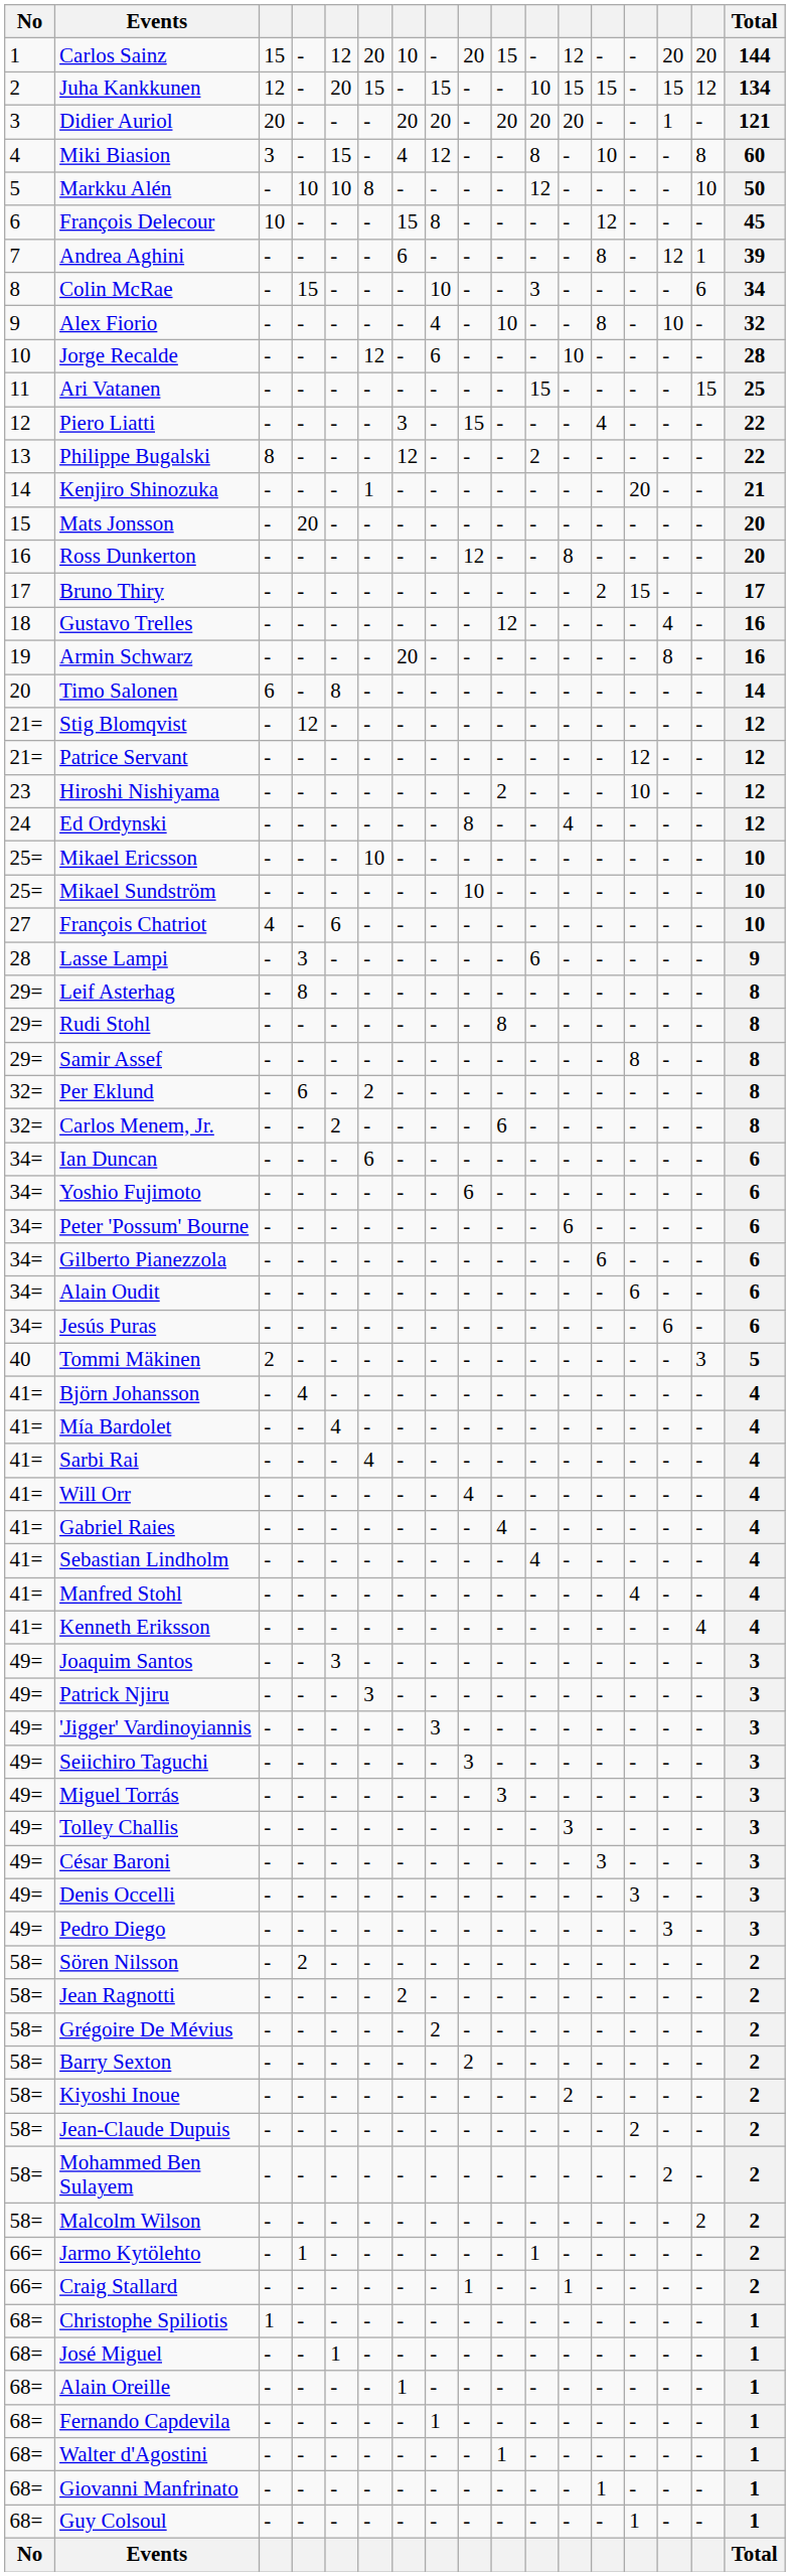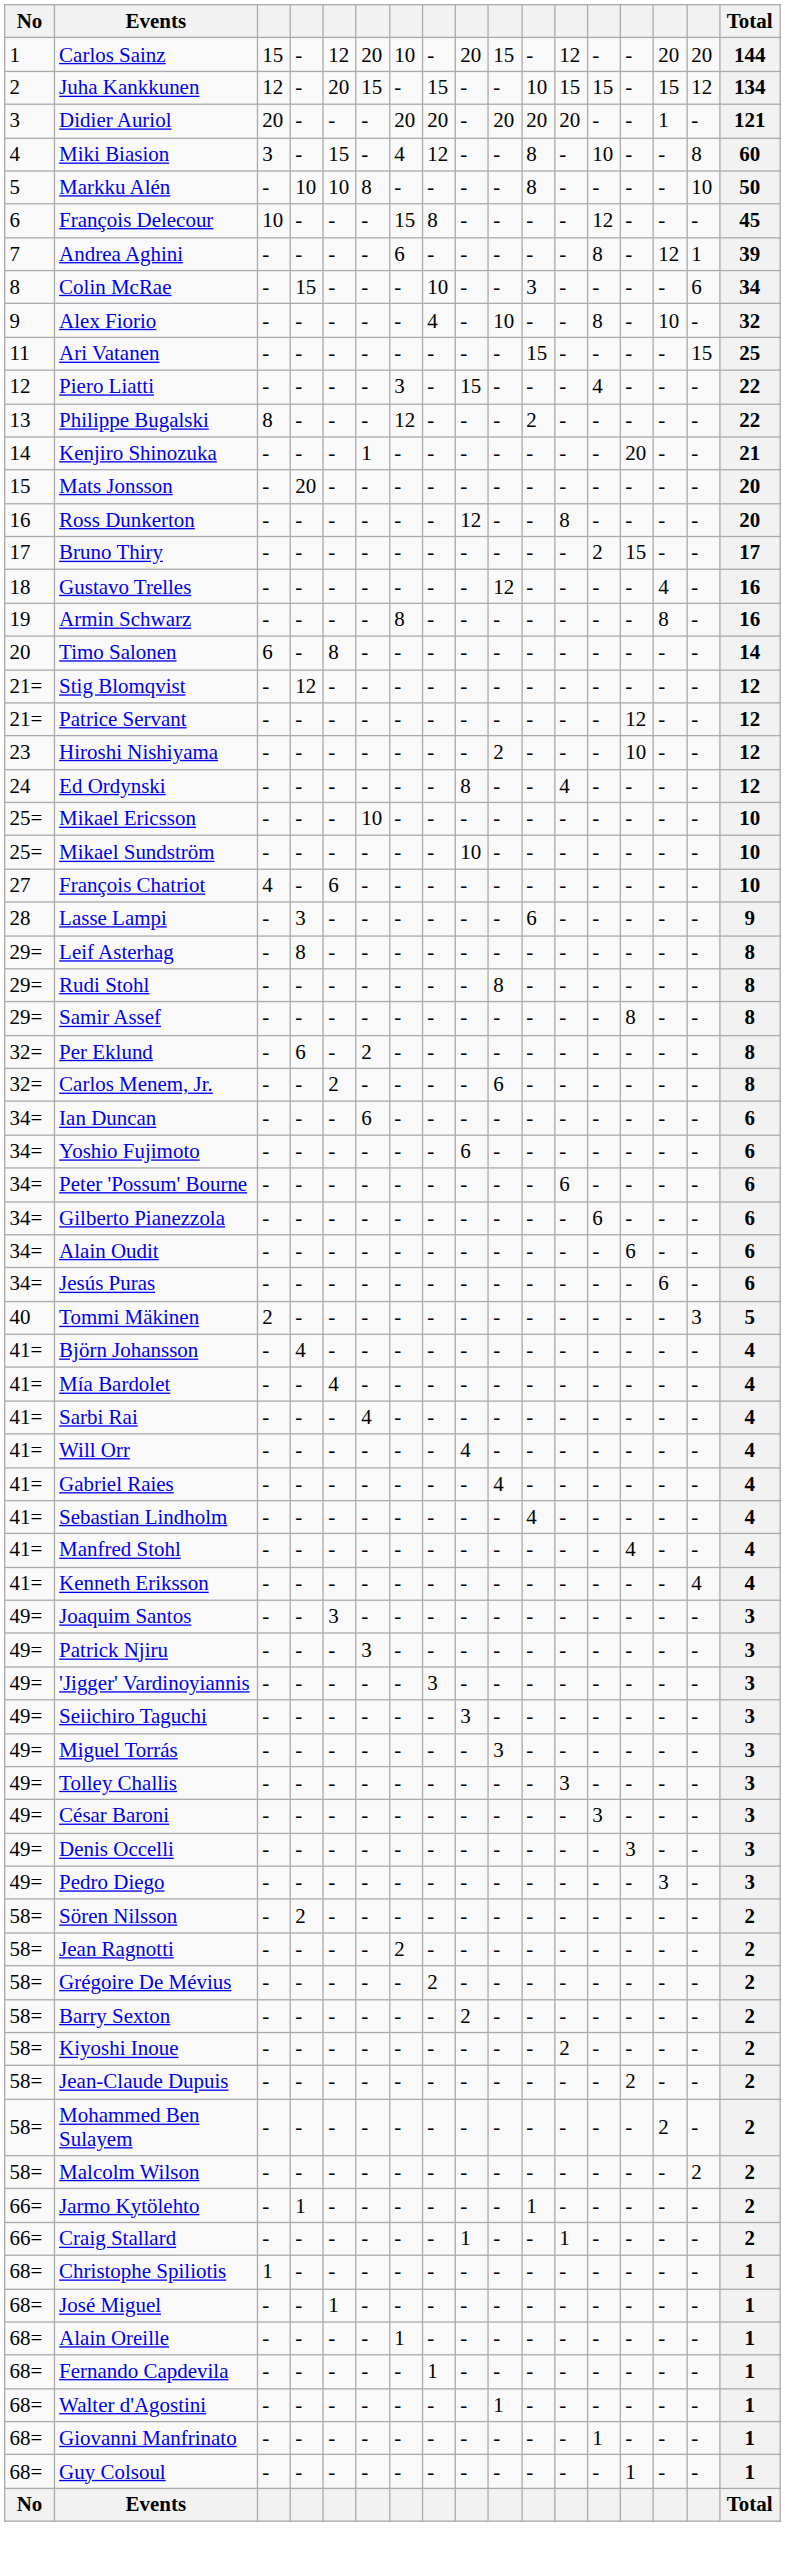Markku Alén | column 11: 12 -> 8
- row: 10 | Jorge Recalde | - | - | - | 12 | - | 6 | - | - | - | 10 | - | - | - | - | 28
Armin Schwarz | column 7: 20 -> 8
